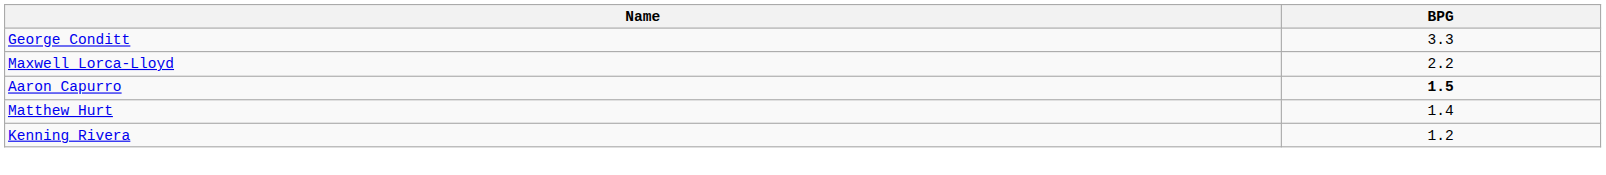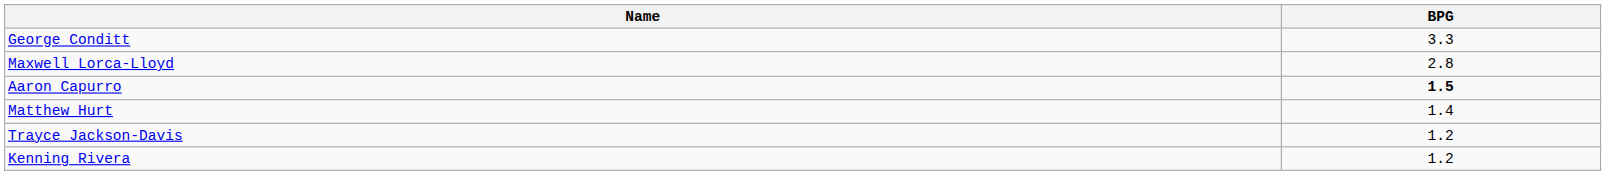Maxwell Lorca-Lloyd | BPG: 2.2 -> 2.8
+ row: Trayce Jackson-Davis | 1.2
